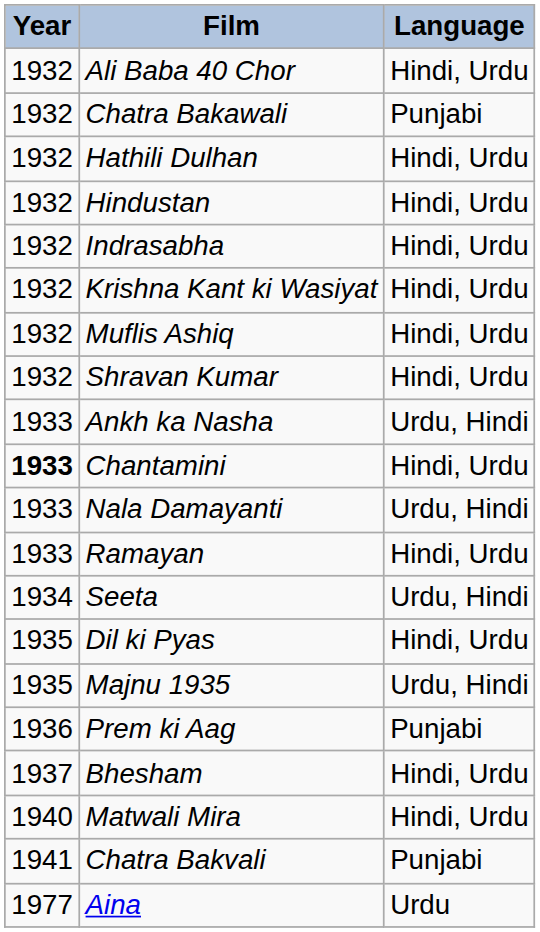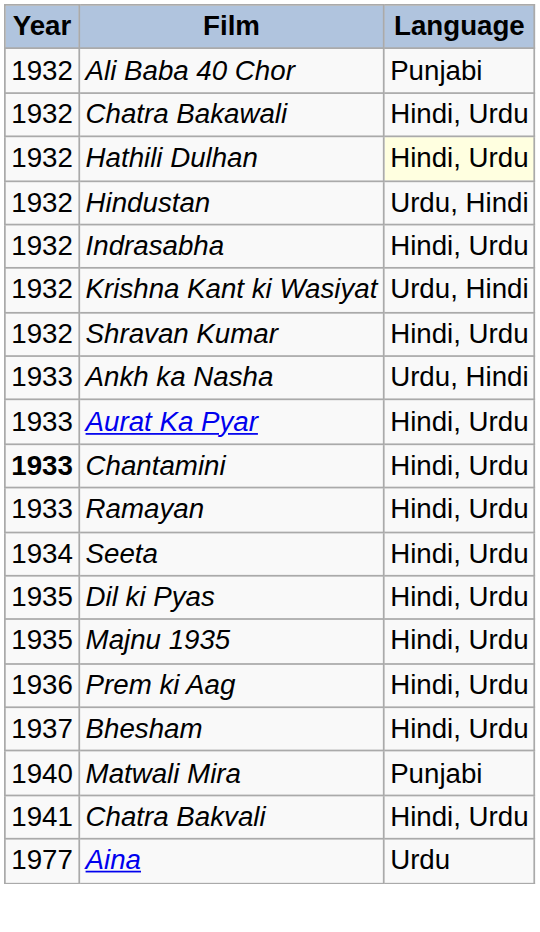Ali Baba 40 Chor | Language: Hindi, Urdu -> Punjabi
Chatra Bakawali | Language: Punjabi -> Hindi, Urdu
Hathili Dulhan | Language: no background -> lightyellow background
Hindustan | Language: Hindi, Urdu -> Urdu, Hindi
Krishna Kant ki Wasiyat | Language: Hindi, Urdu -> Urdu, Hindi
- row: 1932 | Muflis Ashiq | Hindi, Urdu
+ row: 1933 | Aurat Ka Pyar | Hindi, Urdu
- row: 1933 | Nala Damayanti | Urdu, Hindi
Seeta | Language: Urdu, Hindi -> Hindi, Urdu
Majnu 1935 | Language: Urdu, Hindi -> Hindi, Urdu
Prem ki Aag | Language: Punjabi -> Hindi, Urdu
Matwali Mira | Language: Hindi, Urdu -> Punjabi
Chatra Bakvali | Language: Punjabi -> Hindi, Urdu
